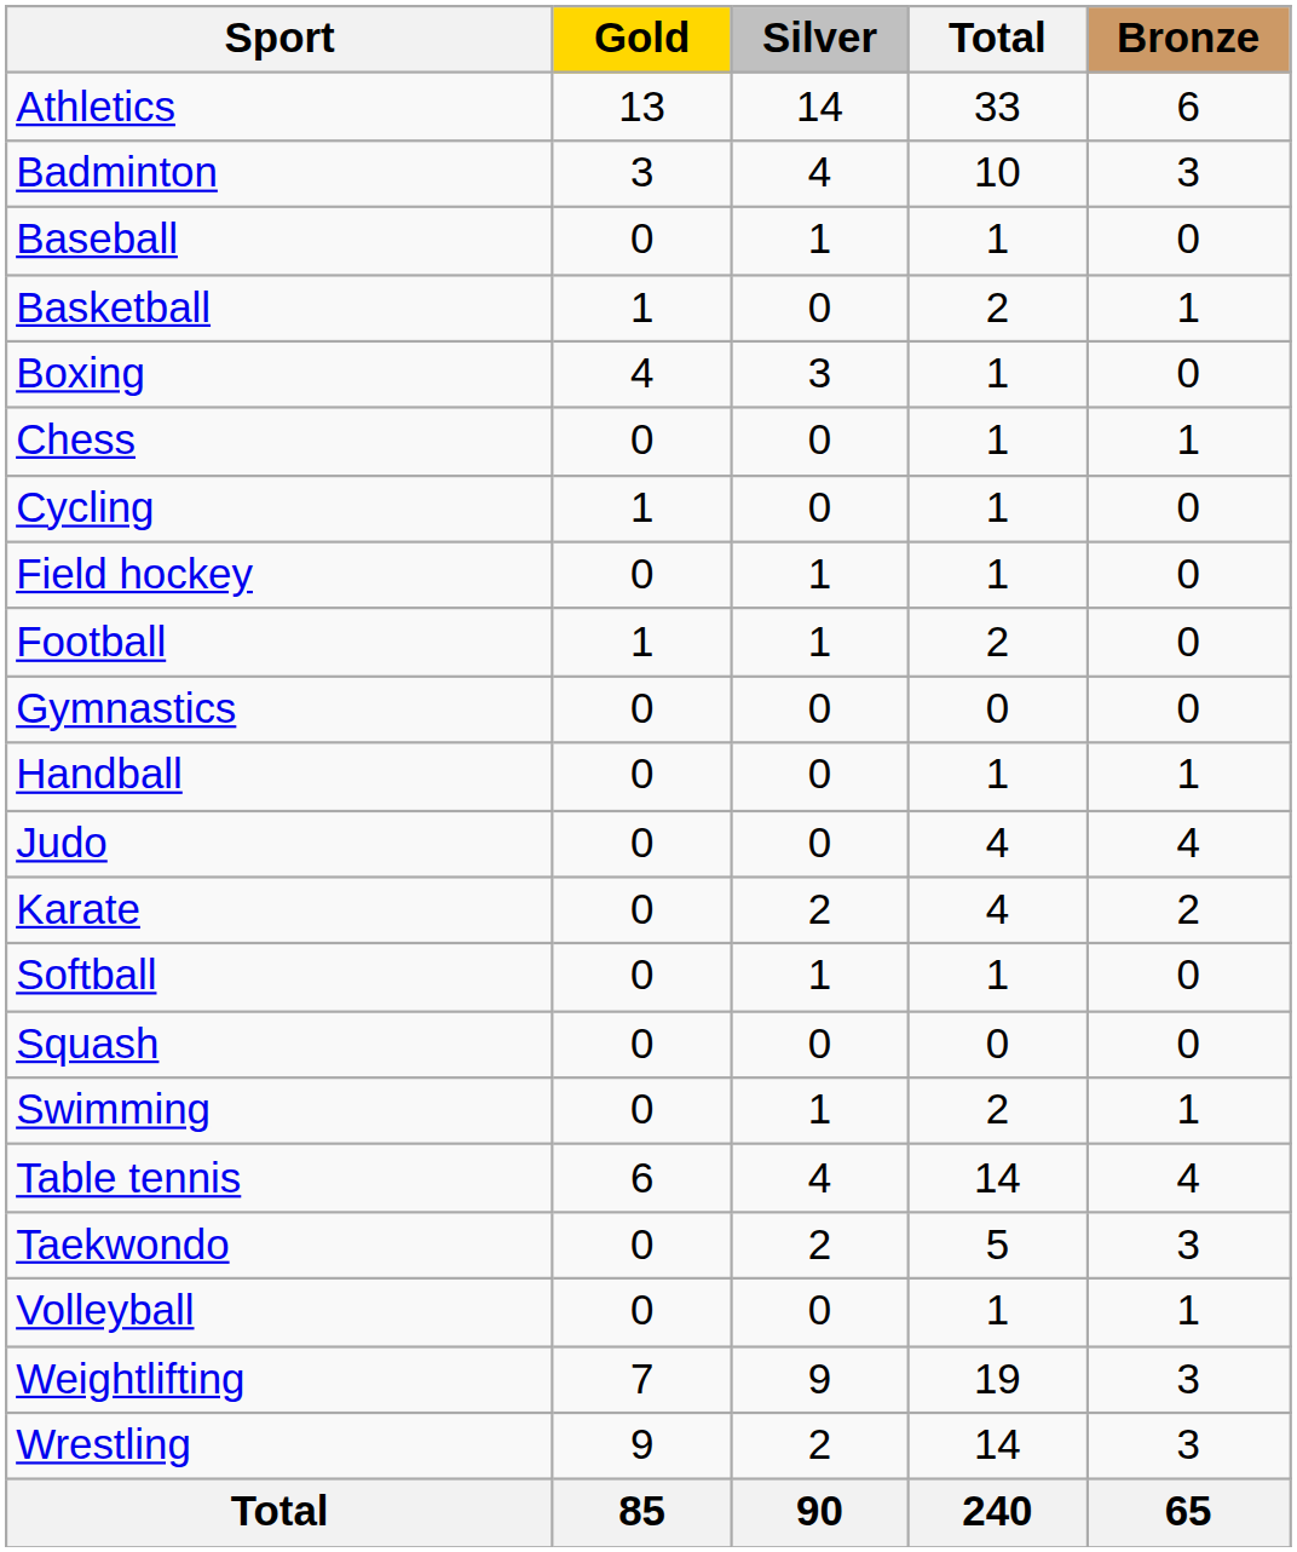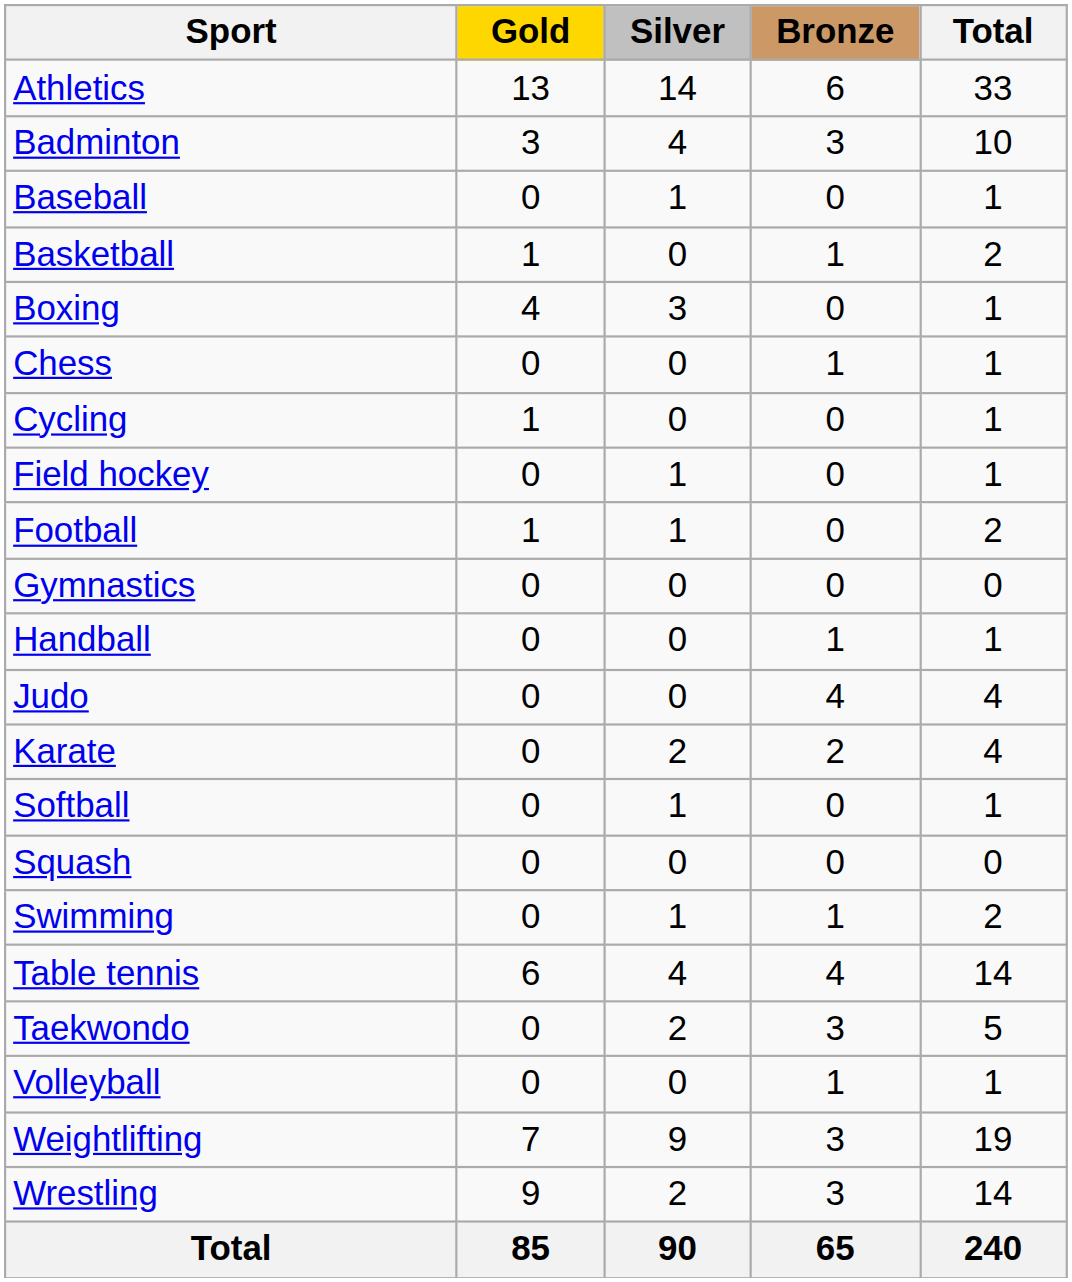columns swapped: Bronze <-> Total
